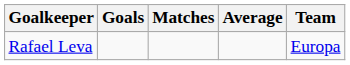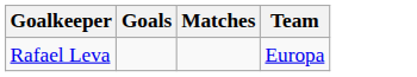- column: Average
